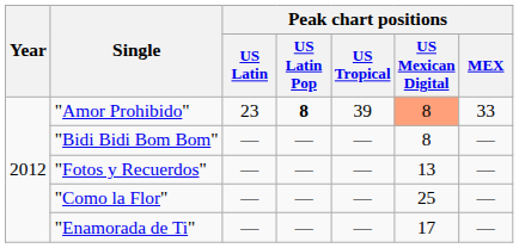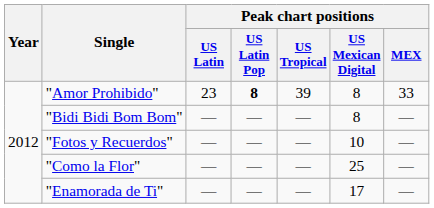"Amor Prohibido" | Peak chart positions / US Mexican Digital: lightsalmon background -> no background
"Fotos y Recuerdos" | Peak chart positions / US Mexican Digital: 13 -> 10
